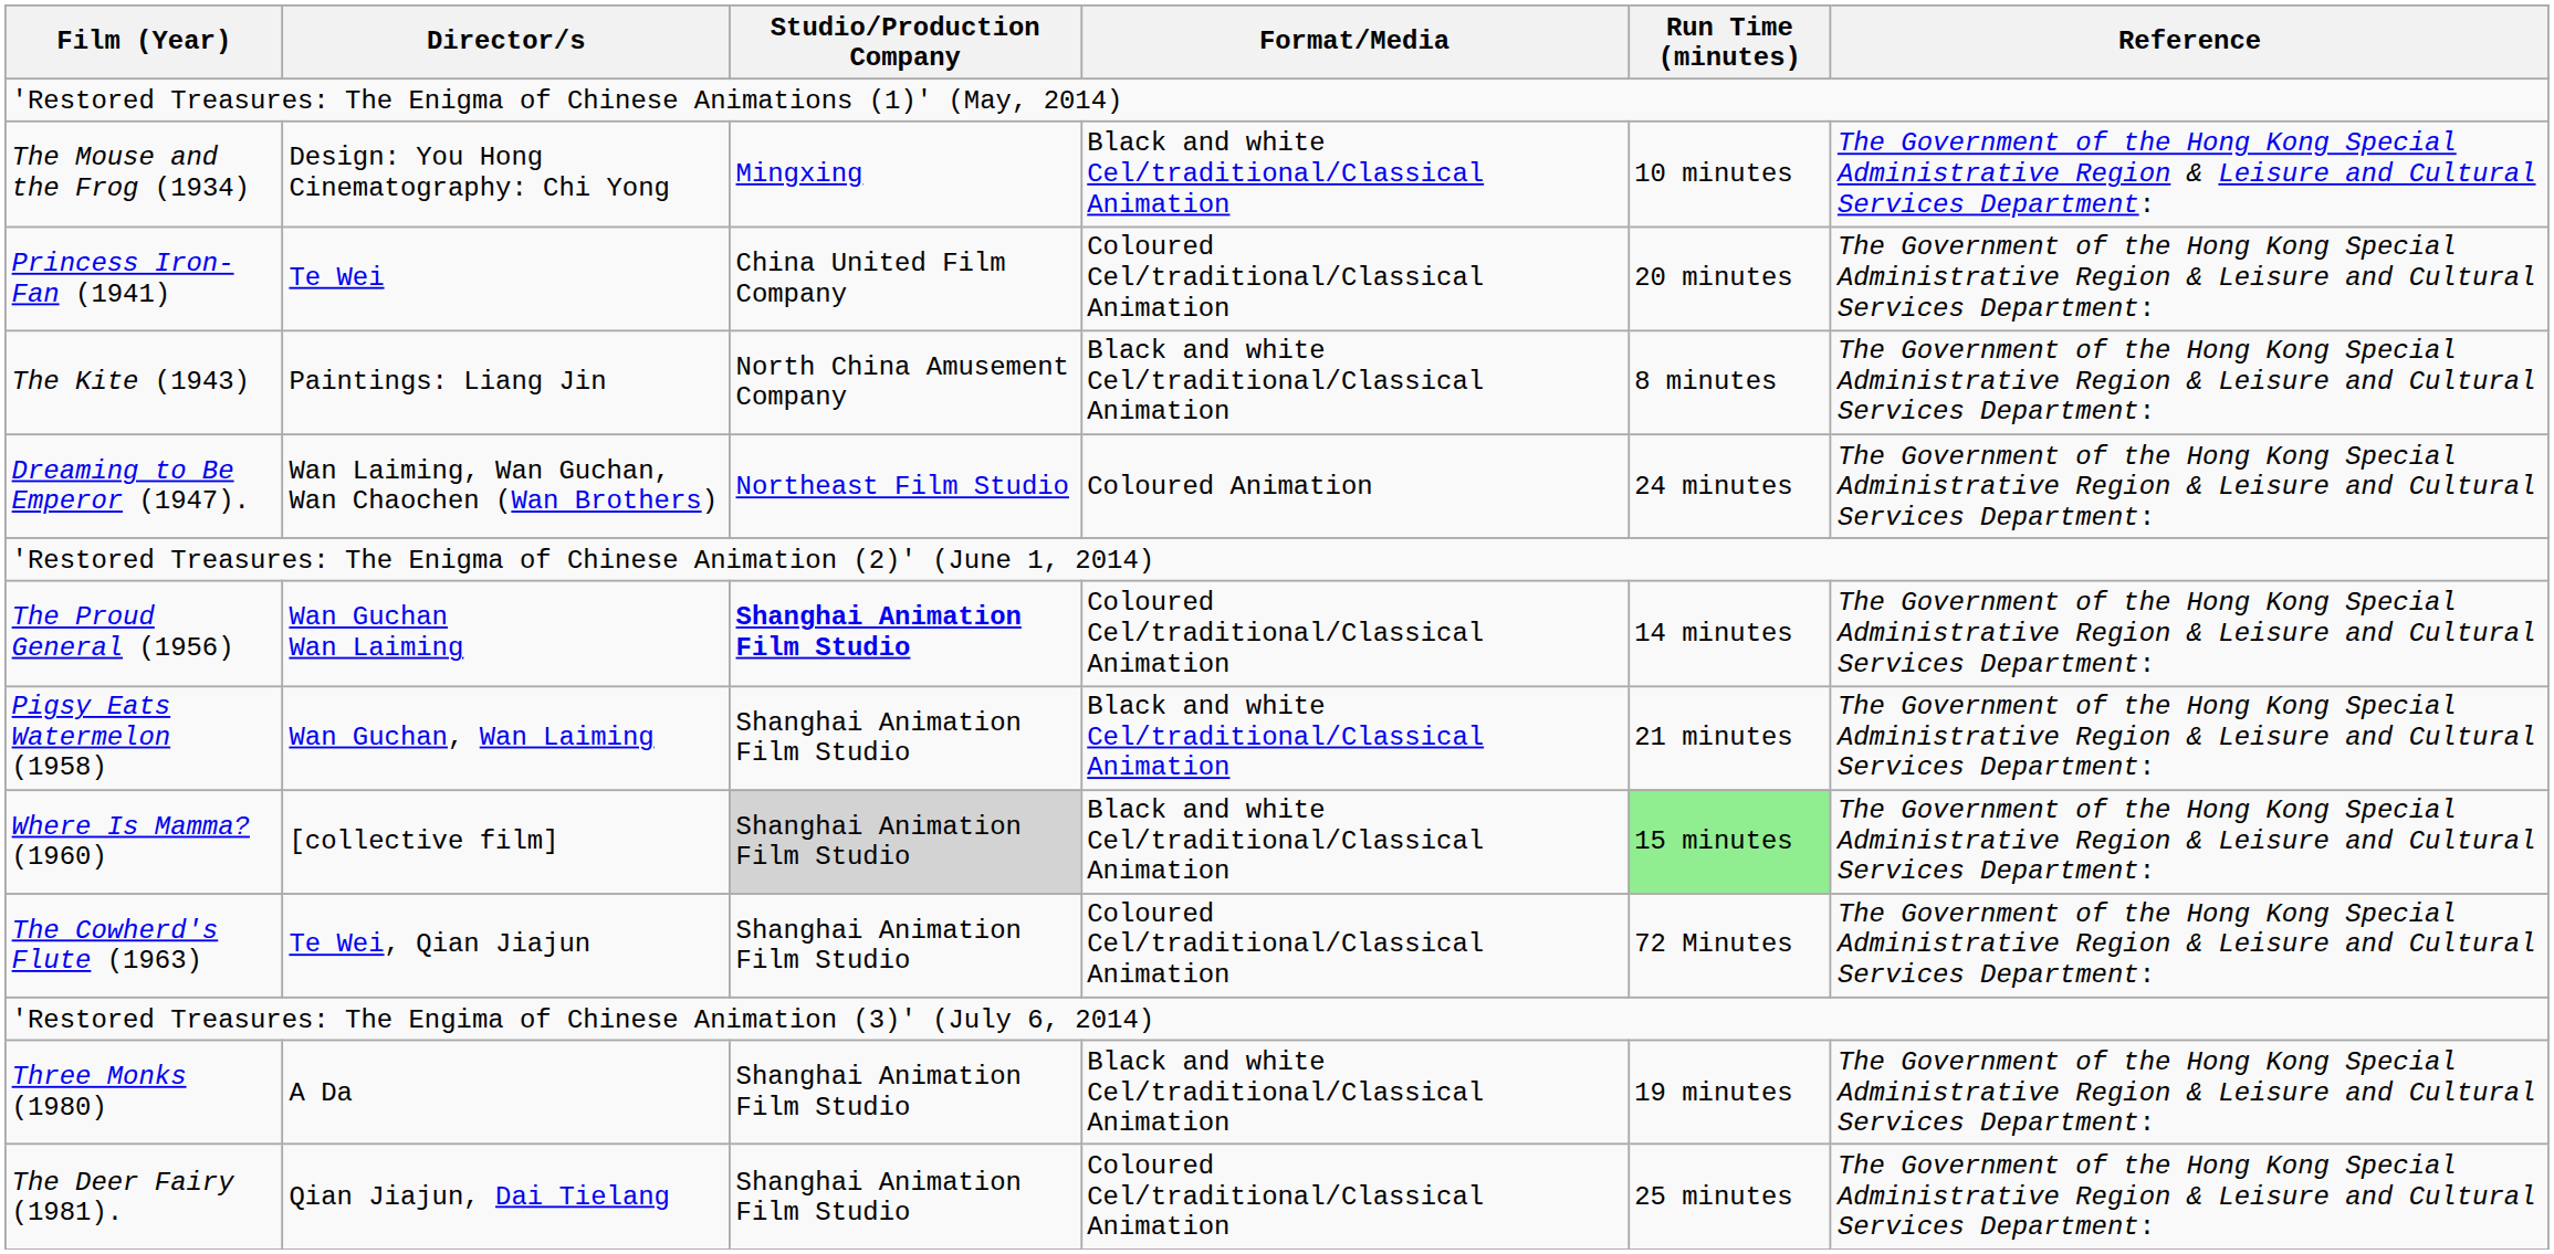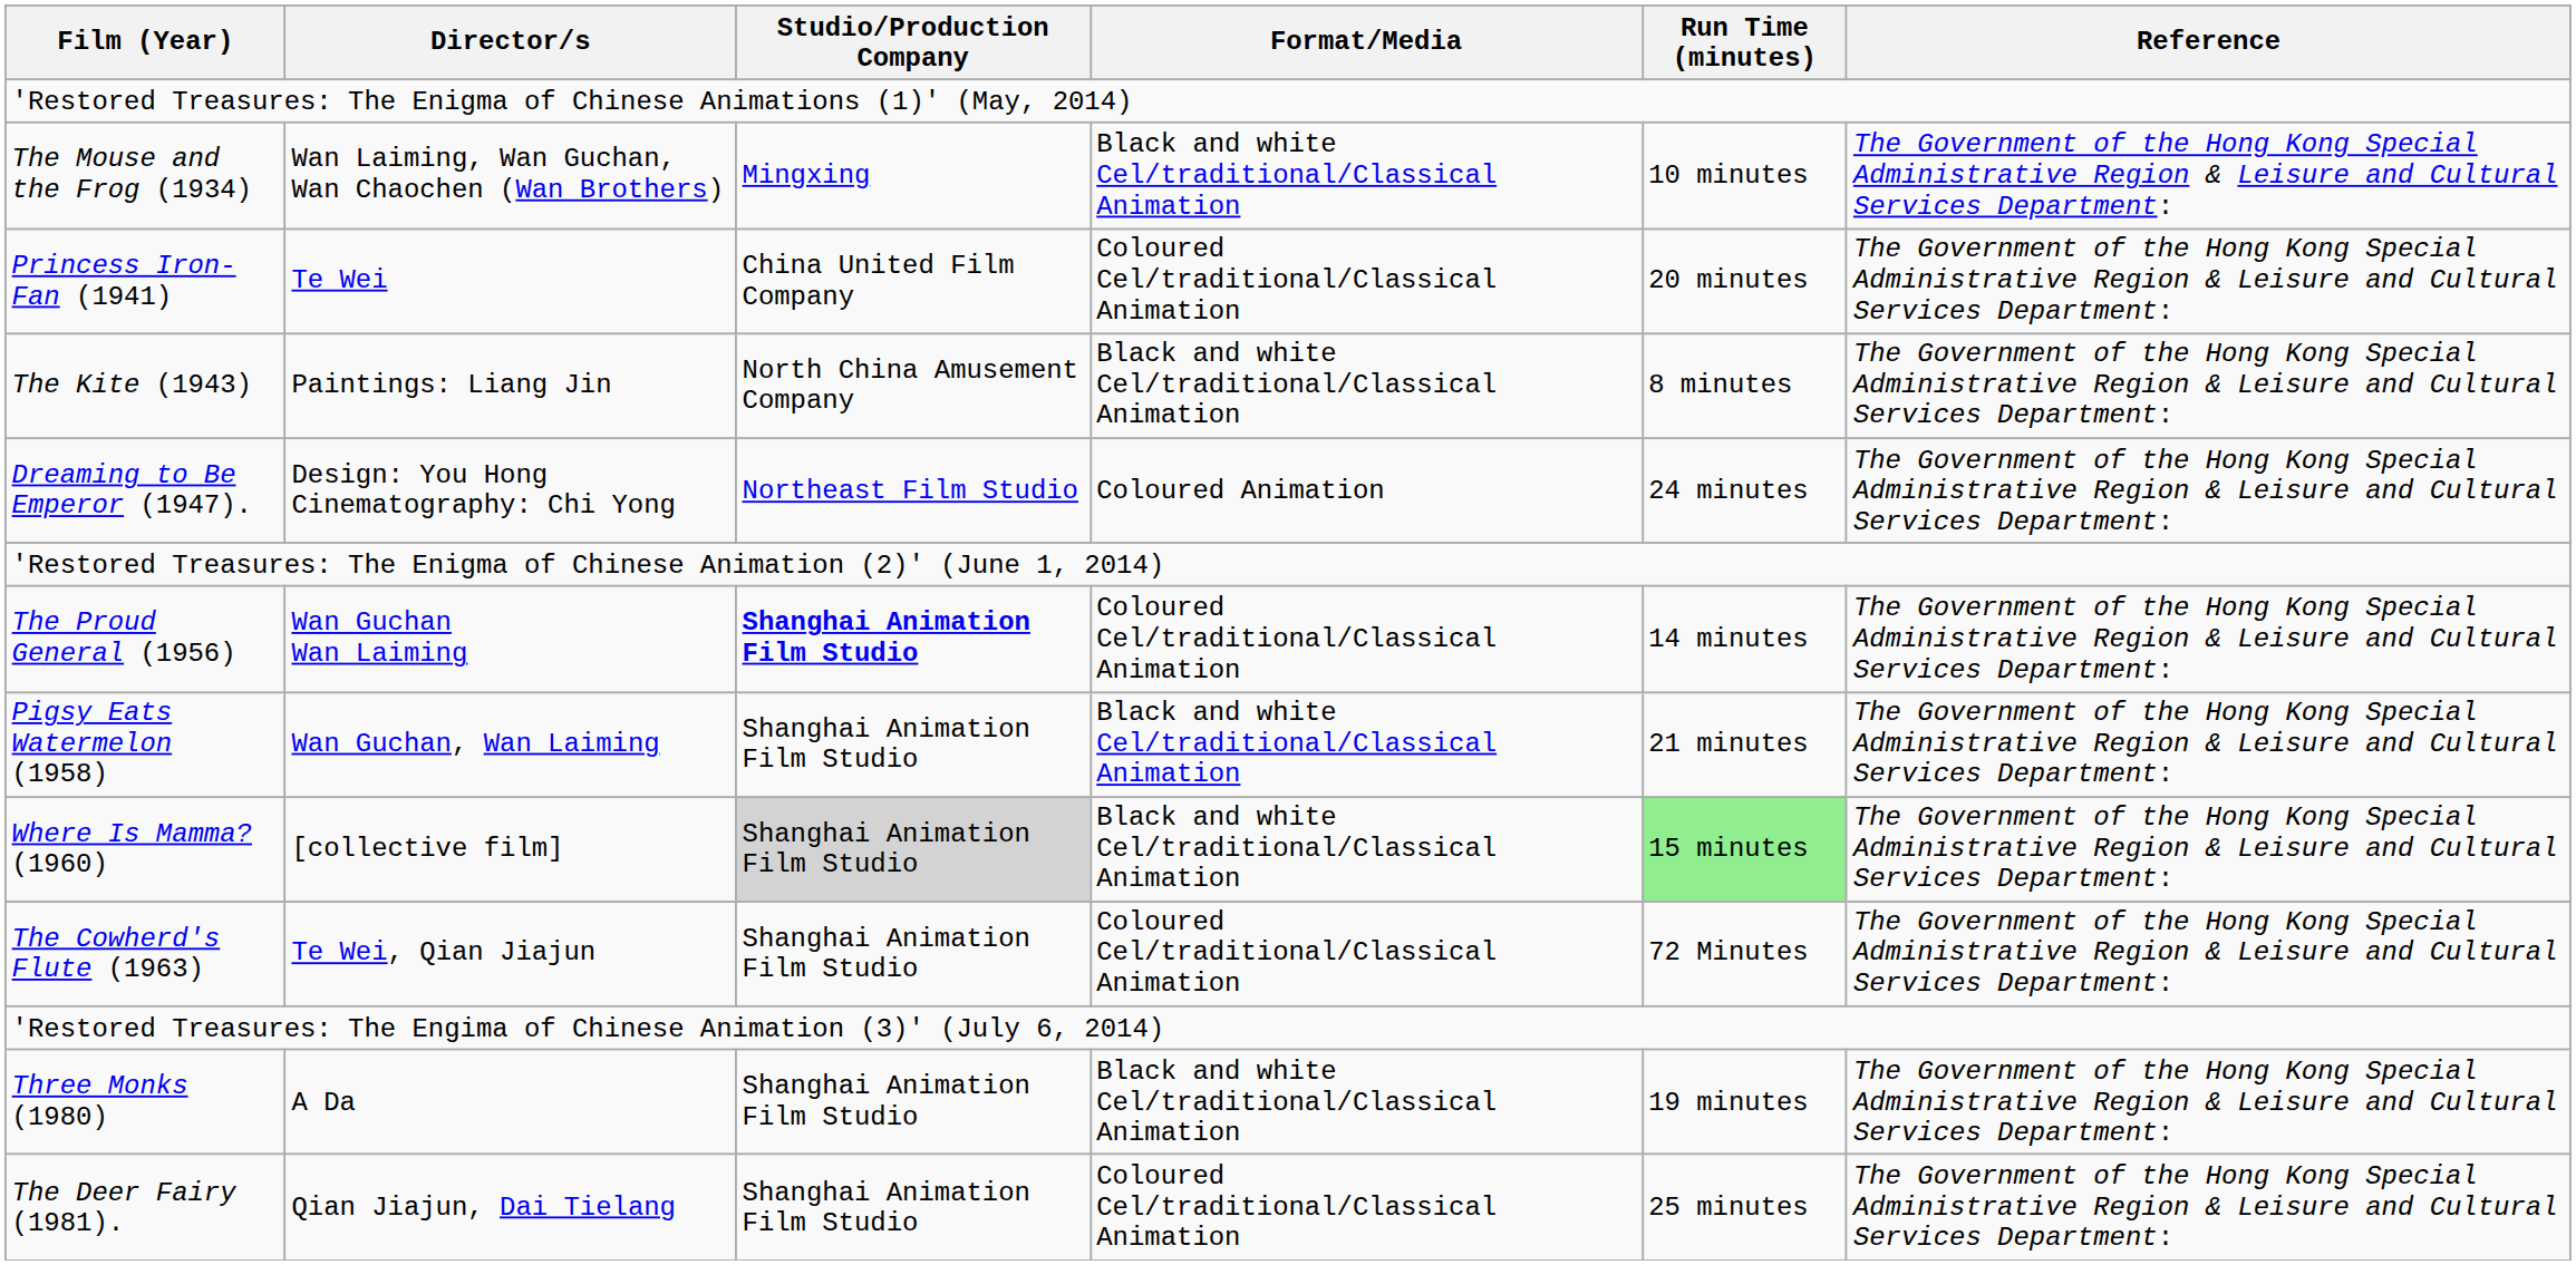The Mouse and the Frog (1934) | Director/s: Design: You Hong Cinematography: Chi Yong -> Wan Laiming, Wan Guchan, Wan Chaochen (Wan Brothers)
Dreaming to Be Emperor (1947). | Director/s: Wan Laiming, Wan Guchan, Wan Chaochen (Wan Brothers) -> Design: You Hong Cinematography: Chi Yong
